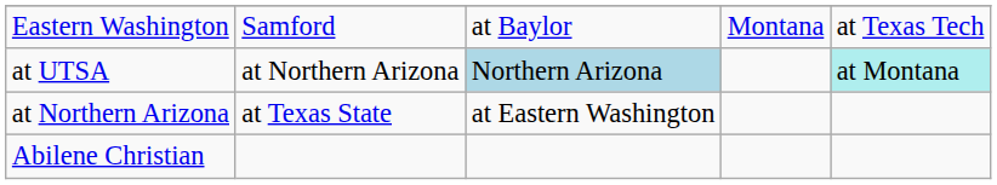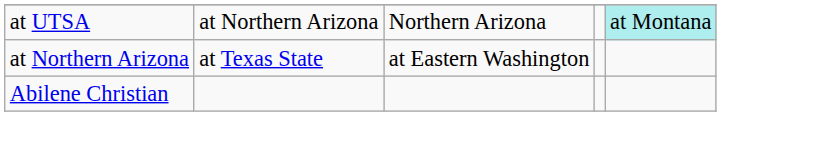- row: Eastern Washington | Samford | at Baylor | Montana | at Texas Tech
at UTSA | column 3: lightblue background -> no background
